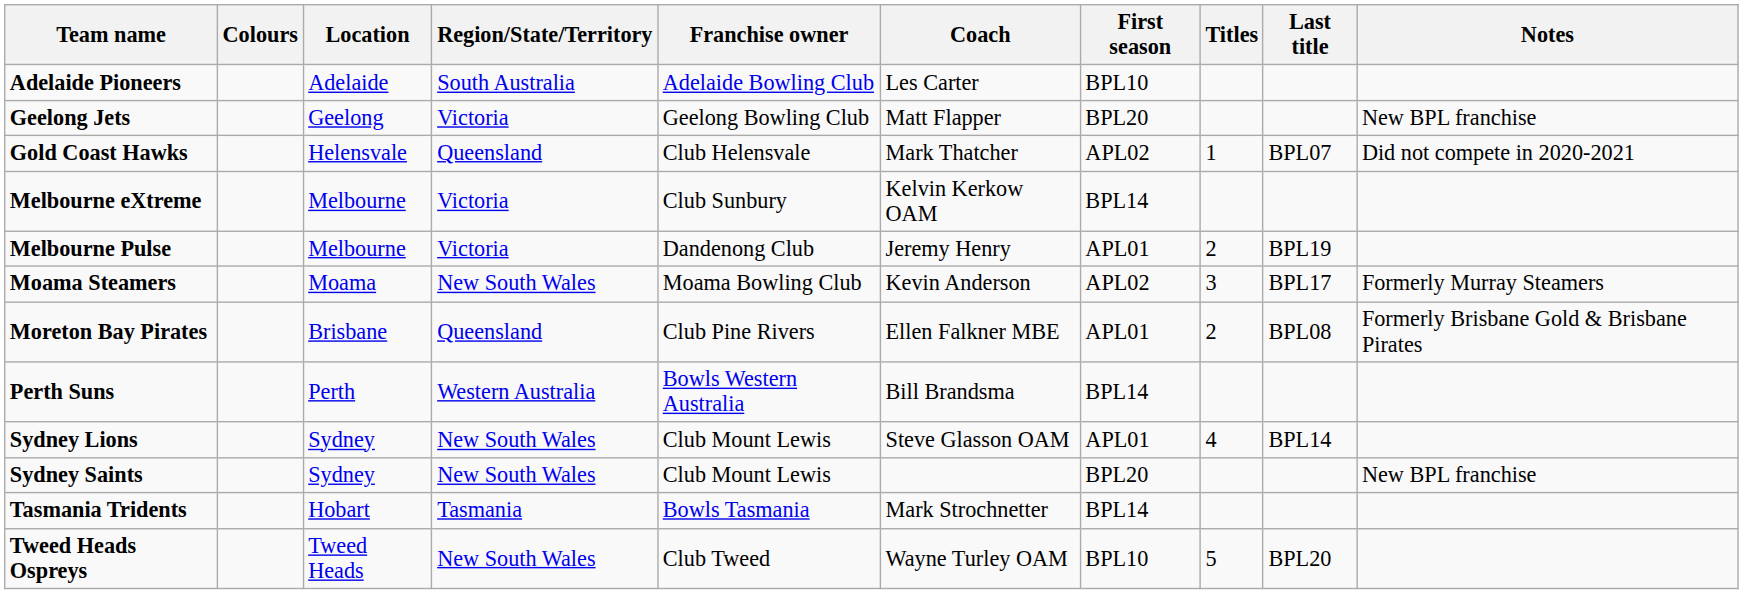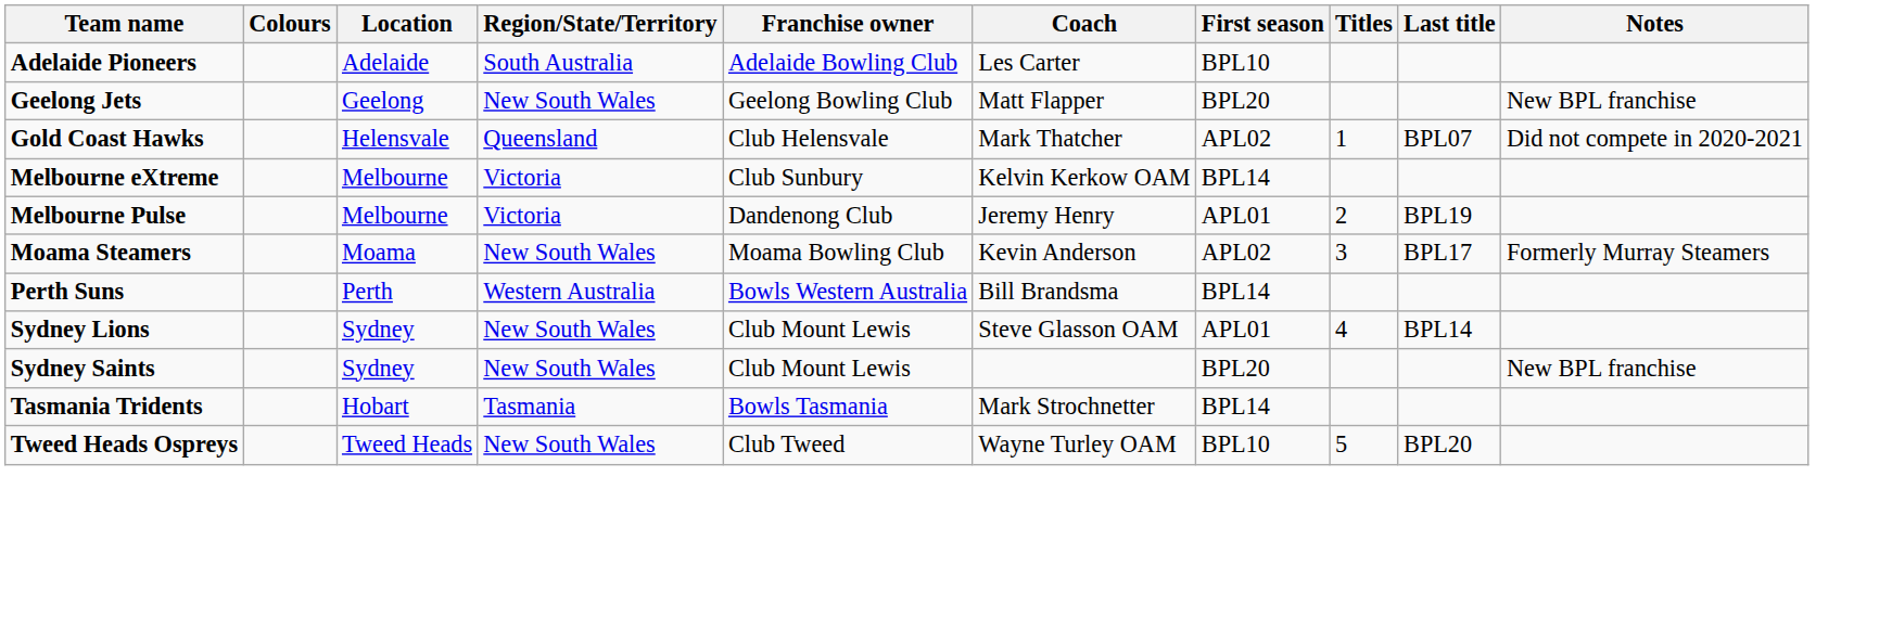Geelong Jets | Region/State/Territory: Victoria -> New South Wales
- row: Moreton Bay Pirates | Brisbane | Queensland | Club Pine Rivers | Ellen Falkner MBE | APL01 | 2 | BPL08 | Formerly Brisbane Gold & Brisbane Pirates
